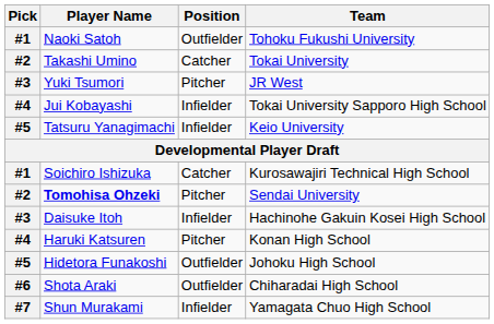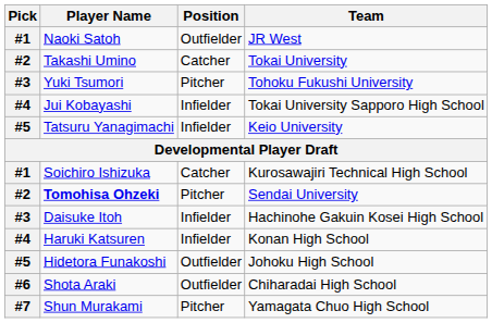Naoki Satoh | Team: Tohoku Fukushi University -> JR West
Yuki Tsumori | Team: JR West -> Tohoku Fukushi University
Haruki Katsuren | Position: Pitcher -> Infielder
Shun Murakami | Position: Infielder -> Pitcher
